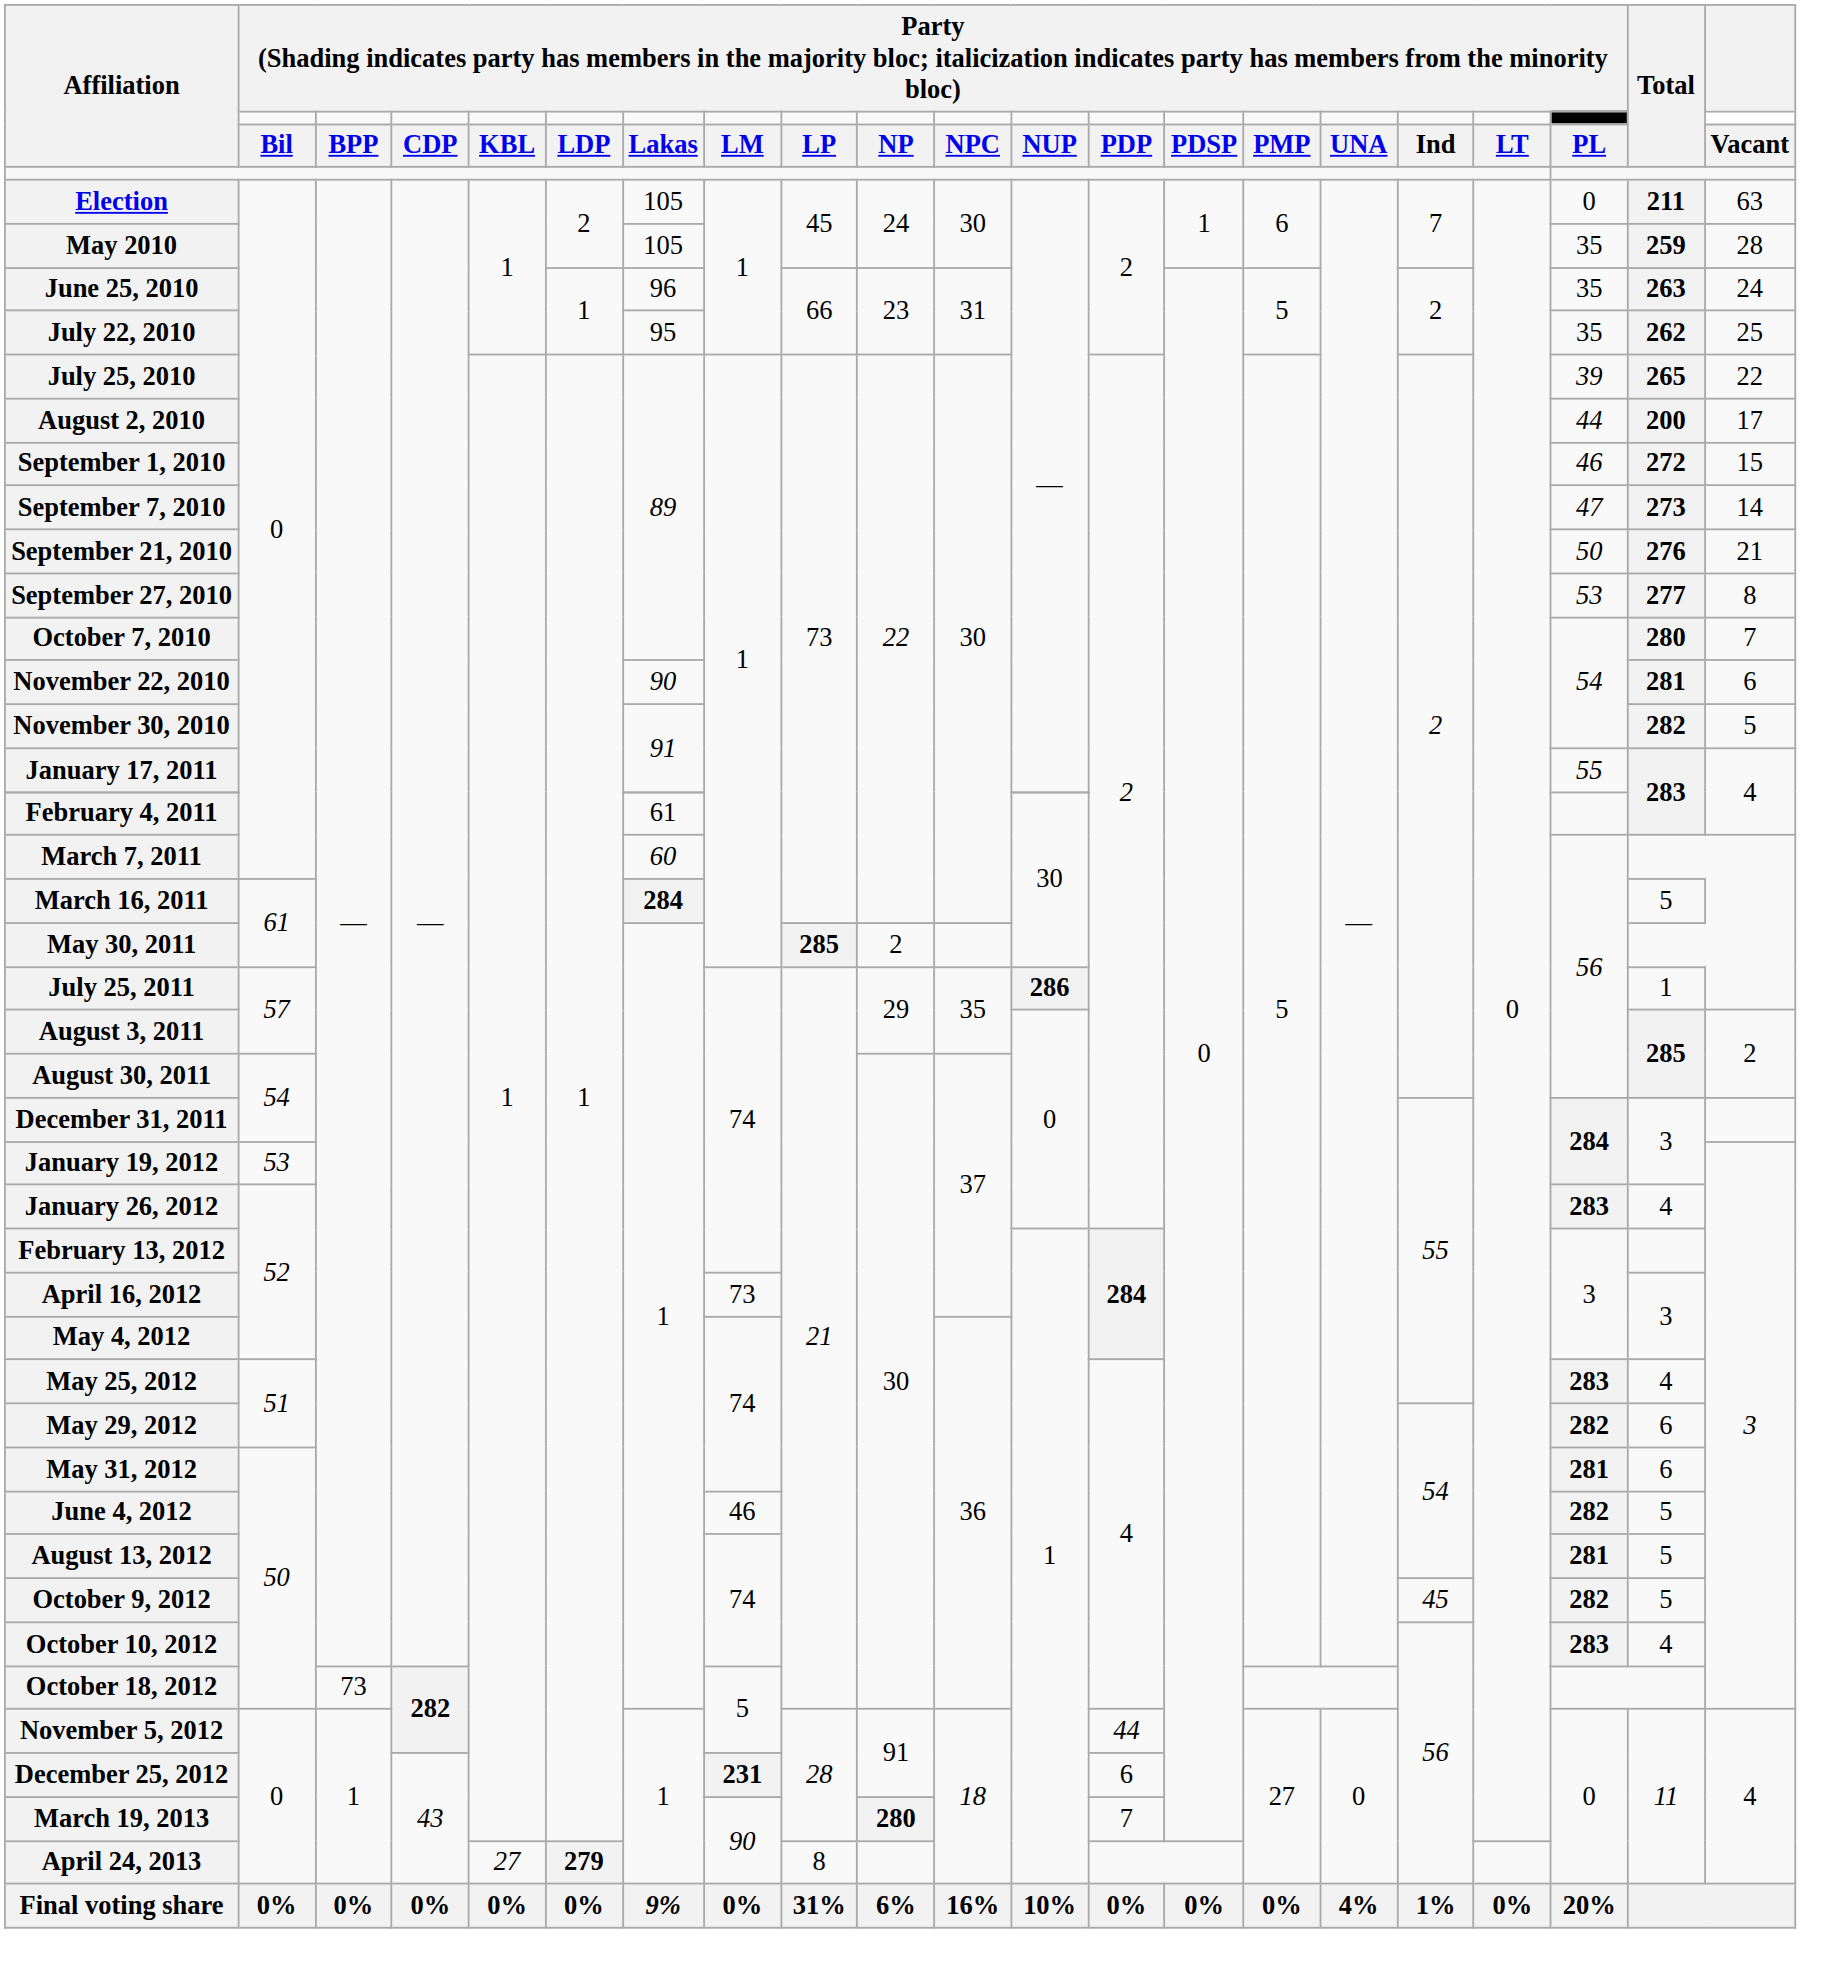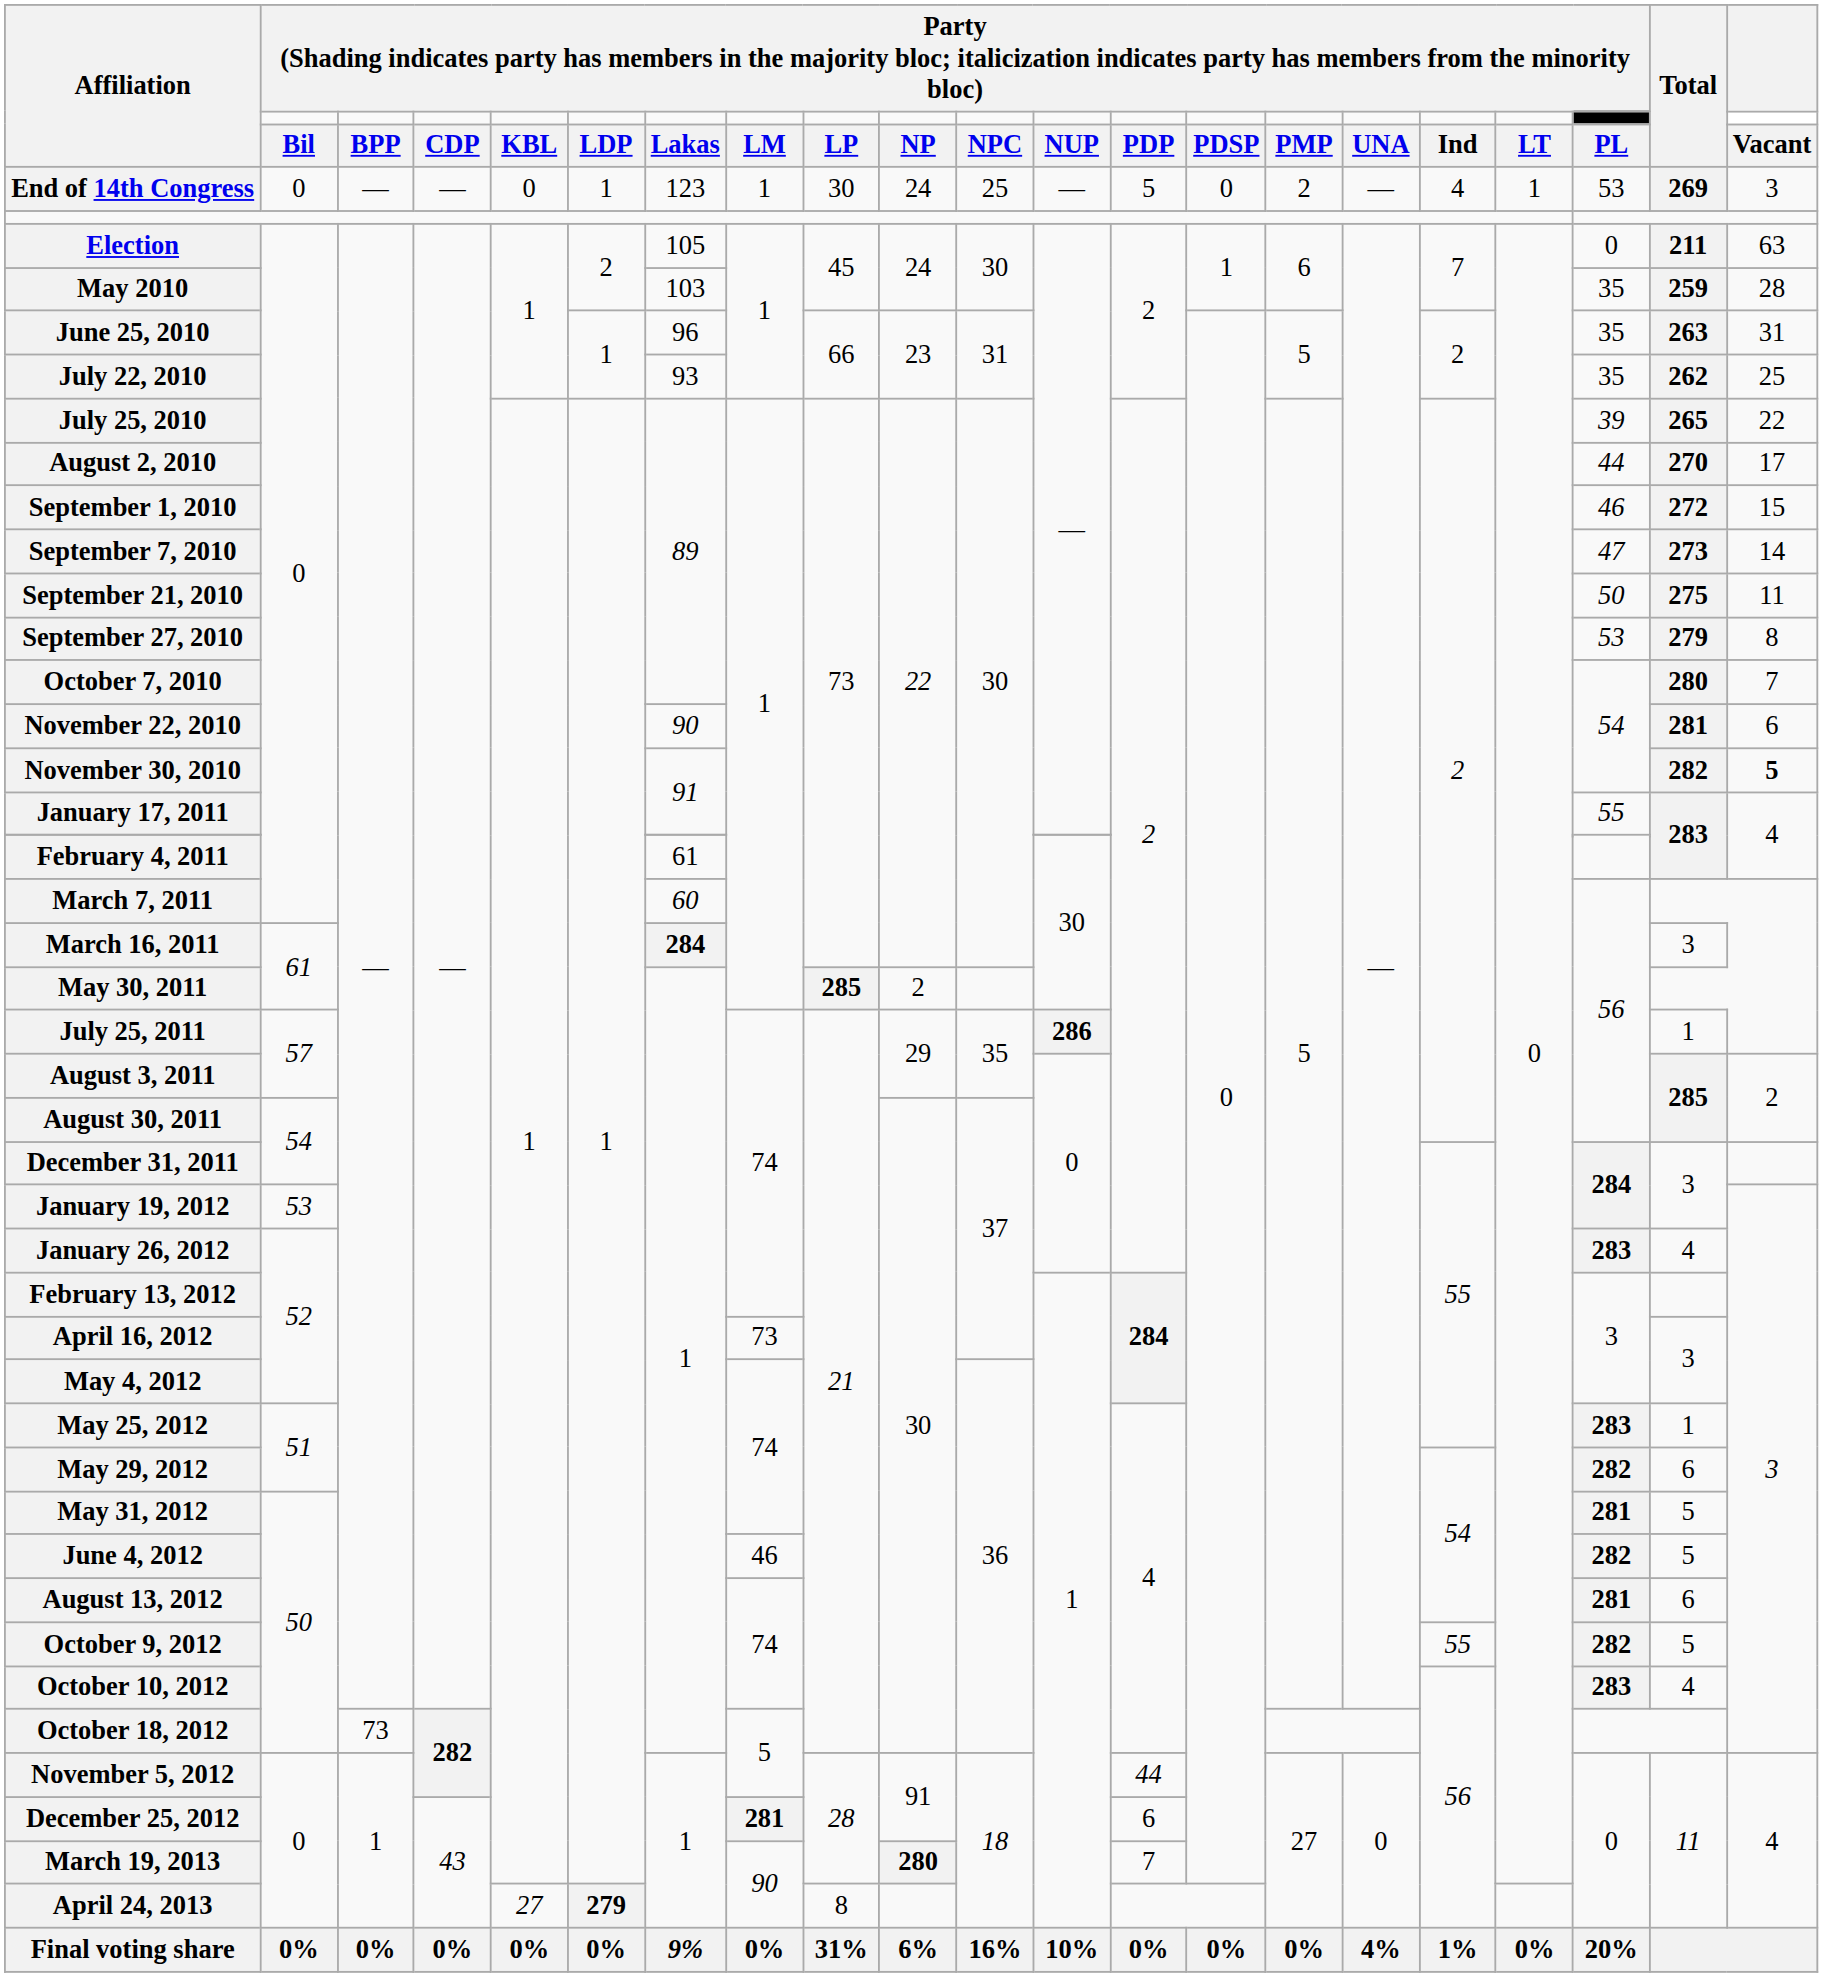+ row: End of 14th Congress | 0 | — | — | 0 | 1 | 123 | 1 | 30 | 24 | 25 | — | 5 | 0 | 2 | — | 4 | 1 | 53 | 269 | 3
May 2010 | column 7: 105 -> 103
June 25, 2010 | column 21: 24 -> 31
July 22, 2010 | column 7: 95 -> 93
August 2, 2010 | Total: 200 -> 270
September 21, 2010 | Total: 276 -> 275
September 21, 2010 | column 21: 21 -> 11
September 27, 2010 | Total: 277 -> 279
November 30, 2010 | column 21: normal -> bold
March 16, 2011 | Total: 5 -> 3
May 25, 2012 | Total: 4 -> 1
May 31, 2012 | Total: 6 -> 5
August 13, 2012 | Total: 5 -> 6
October 9, 2012 | column 17: 45 -> 55
December 25, 2012 | column 8: 231 -> 281
